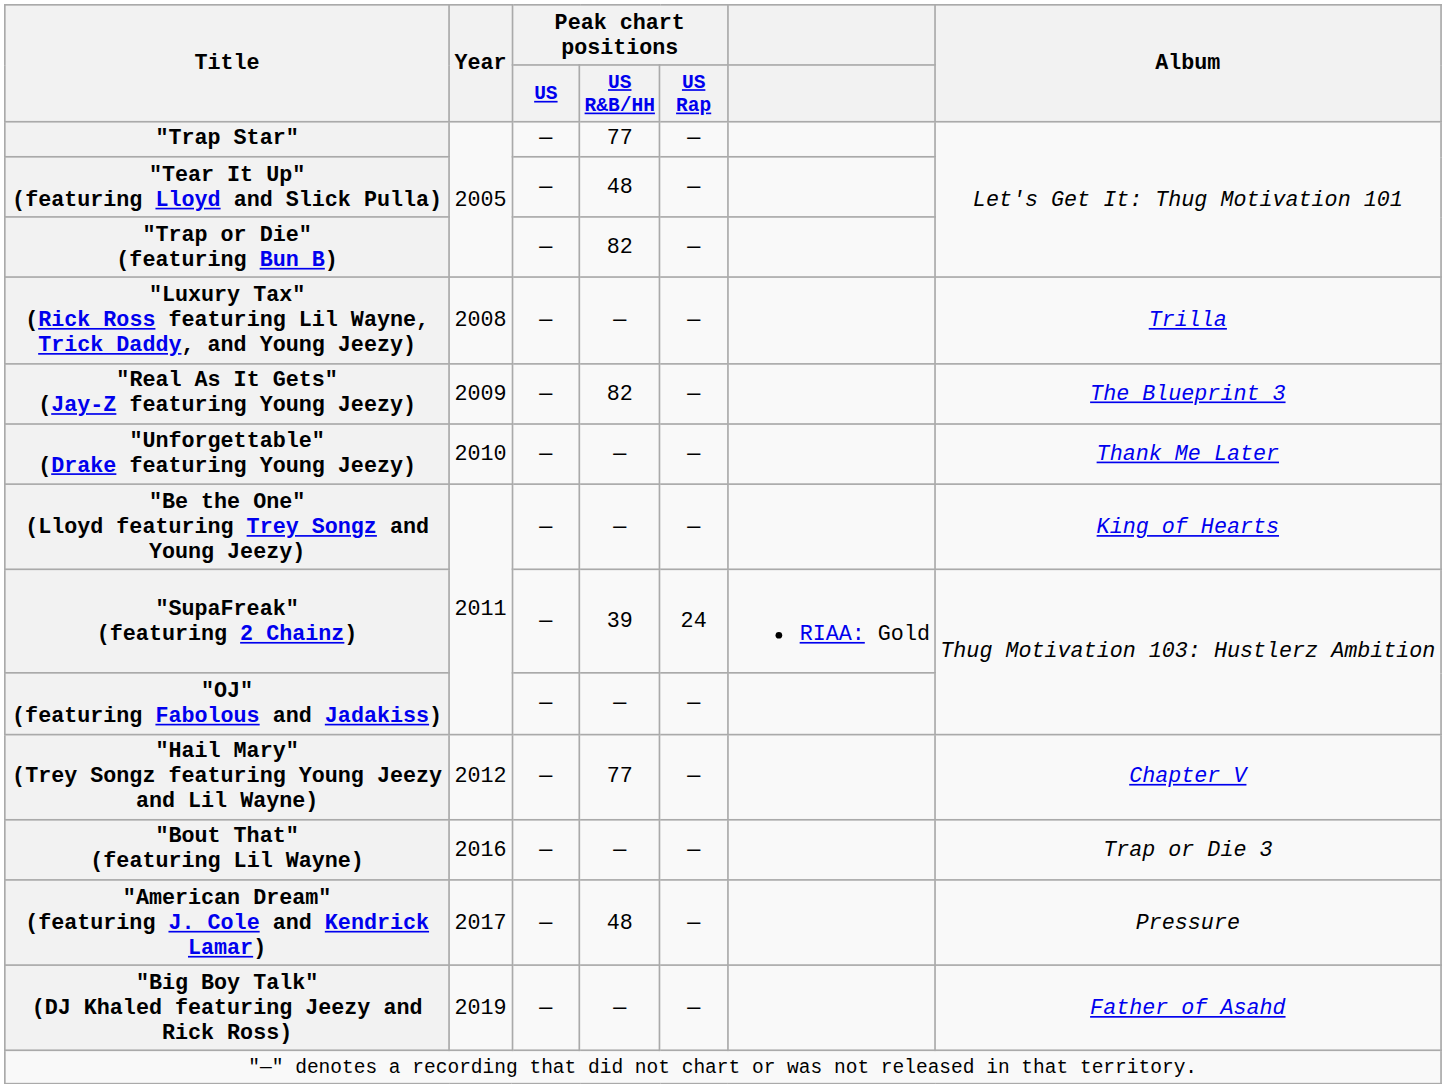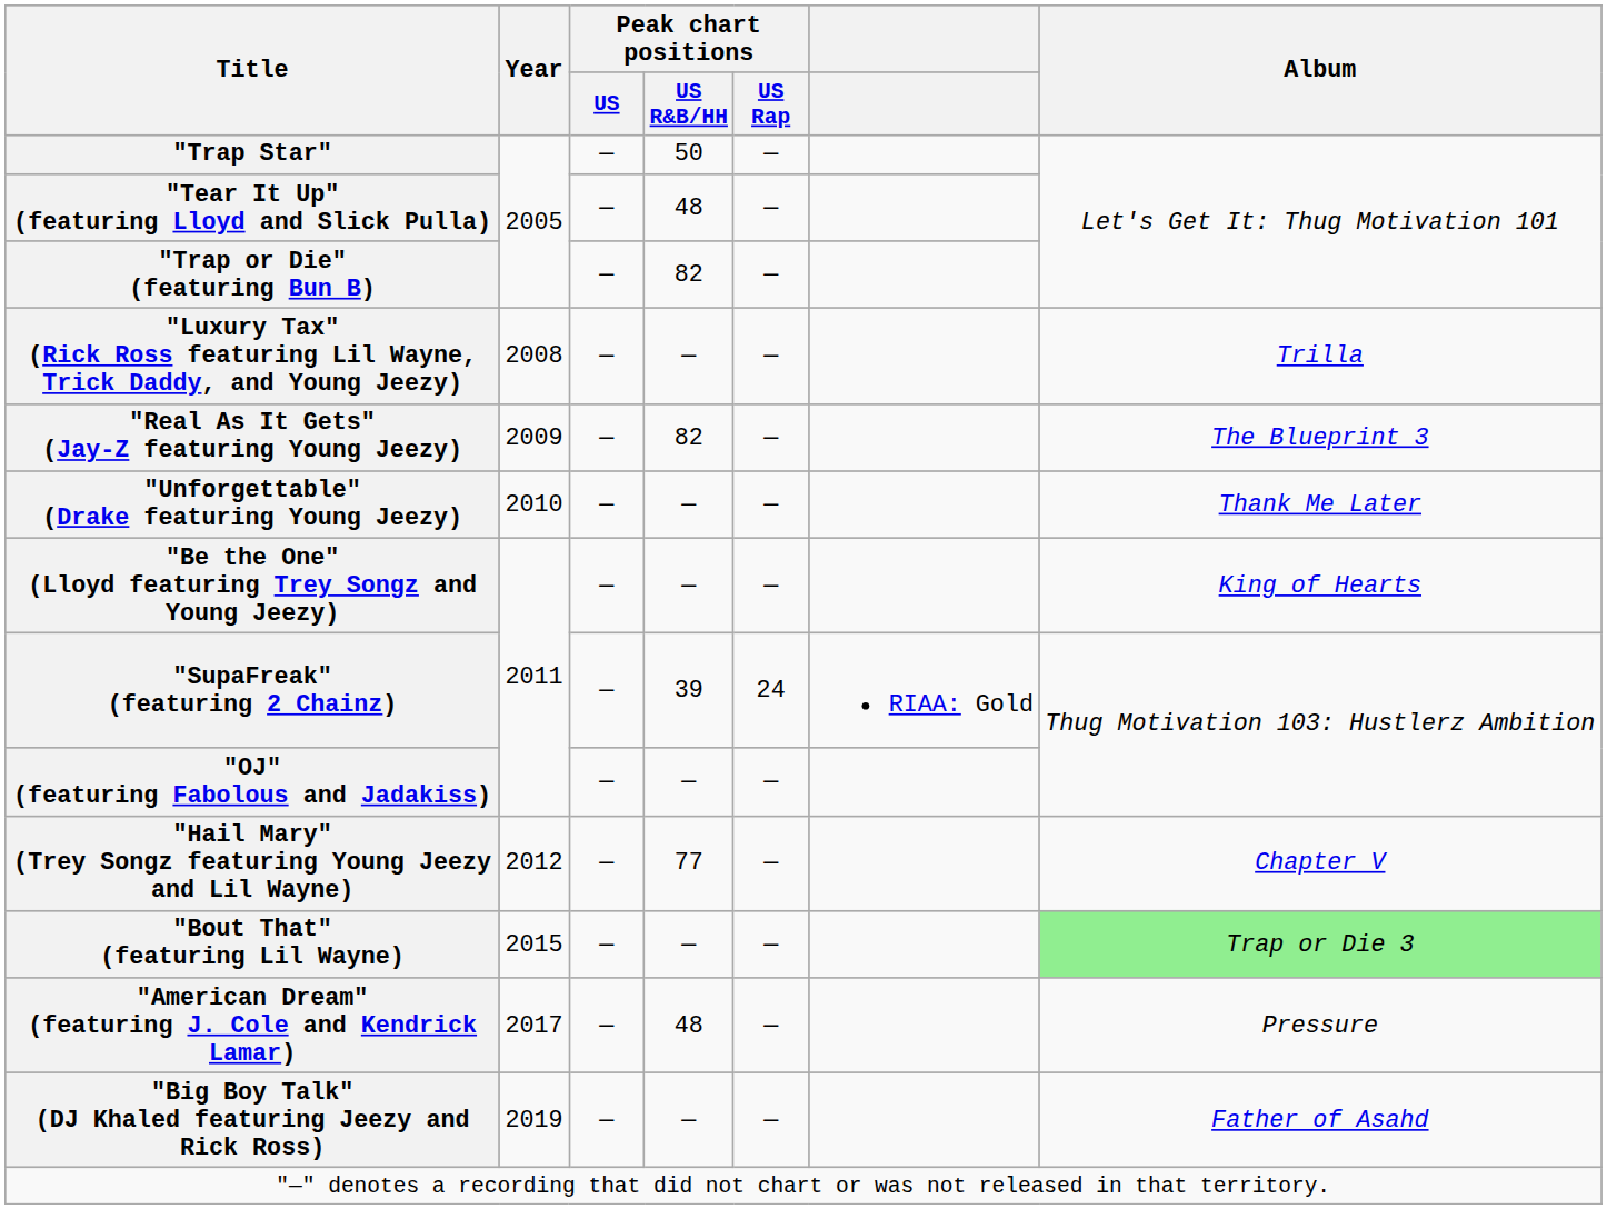"Trap Star" | Peak chart positions / US R&B/HH: 77 -> 50
"Bout That" (featuring Lil Wayne) | Year: 2016 -> 2015
"Bout That" (featuring Lil Wayne) | Album: no background -> lightgreen background
